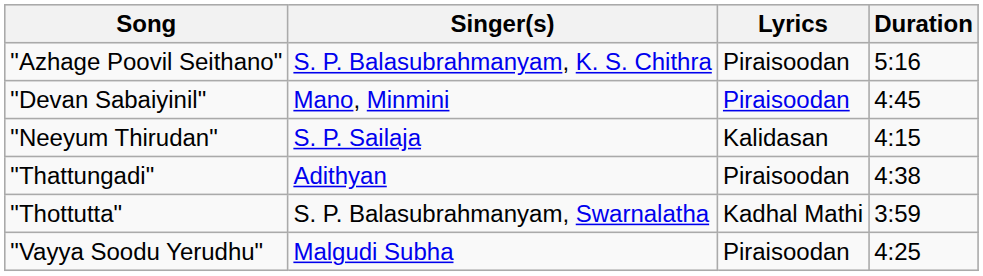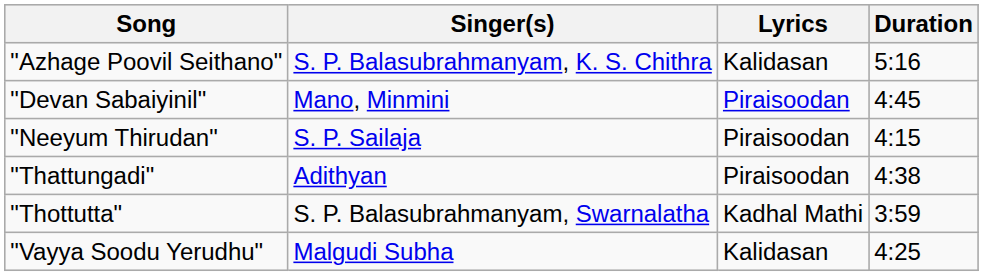"Azhage Poovil Seithano" | Lyrics: Piraisoodan -> Kalidasan
"Neeyum Thirudan" | Lyrics: Kalidasan -> Piraisoodan
"Vayya Soodu Yerudhu" | Lyrics: Piraisoodan -> Kalidasan
